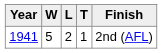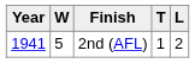columns swapped: L <-> Finish
